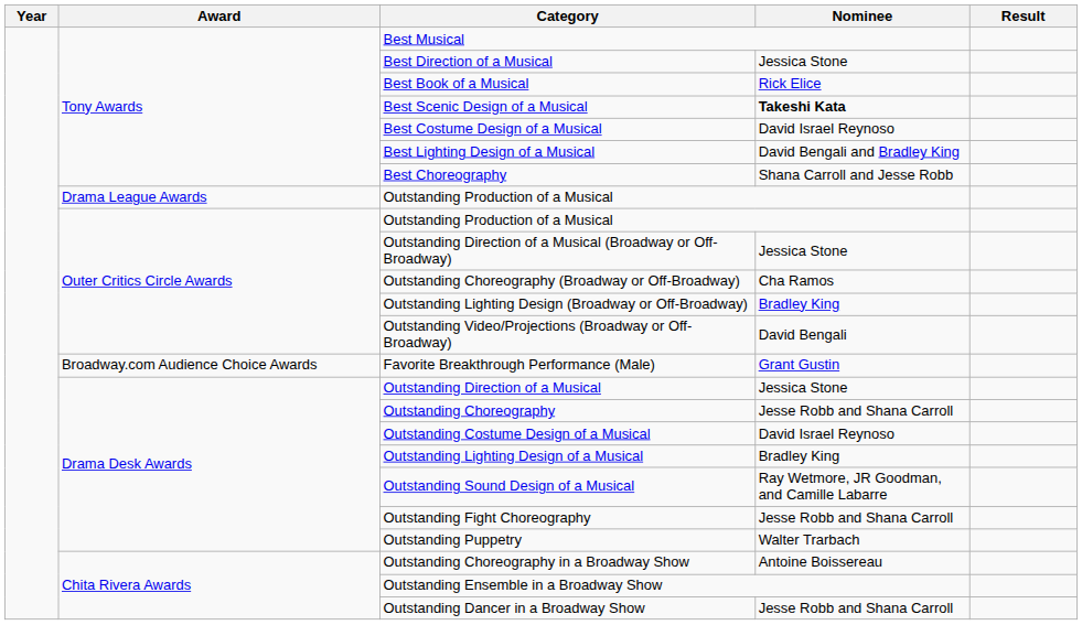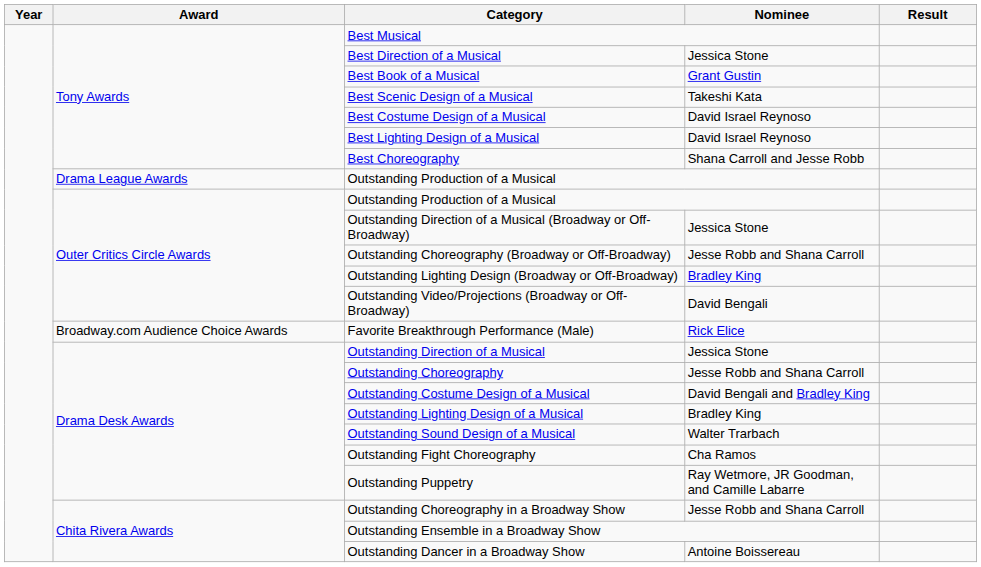Best Book of a Musical | Nominee: Rick Elice -> Grant Gustin
Best Scenic Design of a Musical | Nominee: bold -> normal
Best Lighting Design of a Musical | Nominee: David Bengali and Bradley King -> David Israel Reynoso
Outstanding Choreography (Broadway or Off-Broadway) | Nominee: Cha Ramos -> Jesse Robb and Shana Carroll
Favorite Breakthrough Performance (Male) | Nominee: Grant Gustin -> Rick Elice
Outstanding Costume Design of a Musical | Nominee: David Israel Reynoso -> David Bengali and Bradley King
Outstanding Sound Design of a Musical | Nominee: Ray Wetmore, JR Goodman, and Camille Labarre -> Walter Trarbach
Outstanding Fight Choreography | Nominee: Jesse Robb and Shana Carroll -> Cha Ramos
Outstanding Puppetry | Nominee: Walter Trarbach -> Ray Wetmore, JR Goodman, and Camille Labarre
Outstanding Choreography in a Broadway Show | Nominee: Antoine Boissereau -> Jesse Robb and Shana Carroll
Outstanding Dancer in a Broadway Show | Nominee: Jesse Robb and Shana Carroll -> Antoine Boissereau
